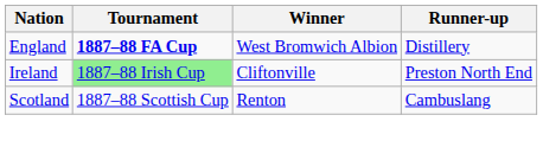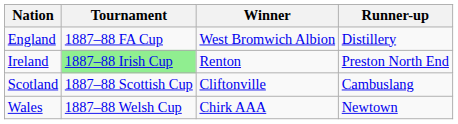England | Tournament: bold -> normal
Ireland | Winner: Cliftonville -> Renton
Scotland | Winner: Renton -> Cliftonville
+ row: Wales | 1887–88 Welsh Cup | Chirk AAA | Newtown
